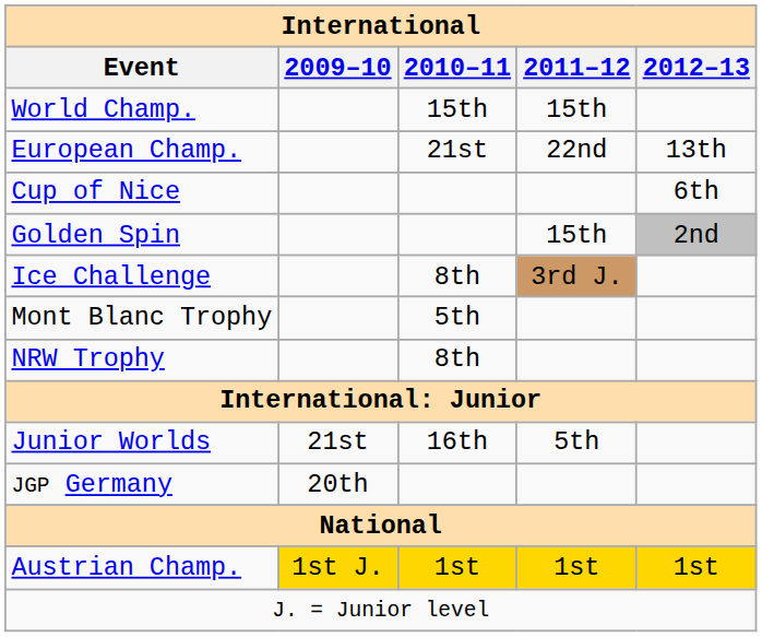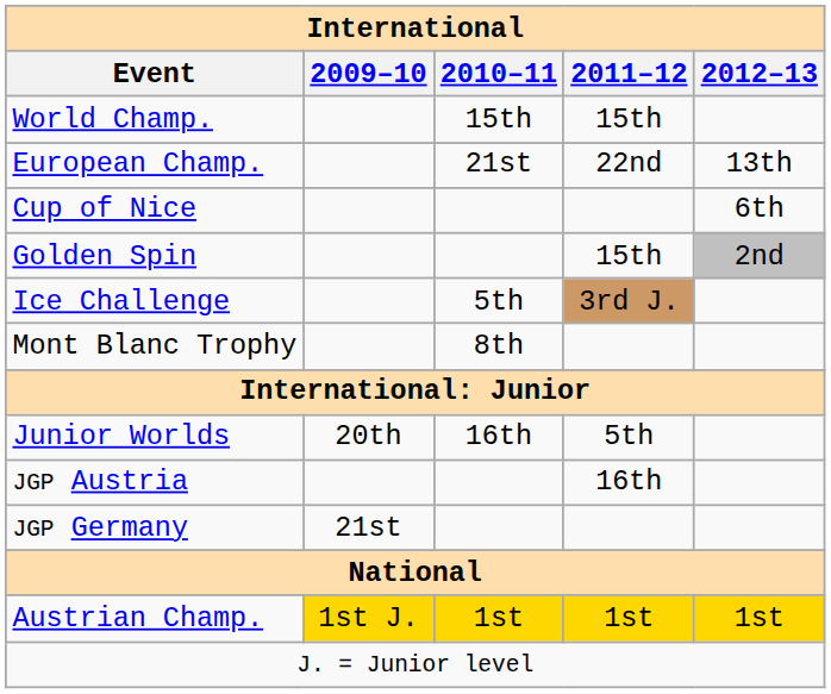Ice Challenge | 2010–11: 8th -> 5th
Mont Blanc Trophy | 2010–11: 5th -> 8th
- row: NRW Trophy | 8th
Junior Worlds | 2009–10: 21st -> 20th
+ row: JGP Austria | 16th
JGP Germany | 2009–10: 20th -> 21st
